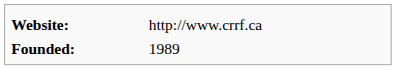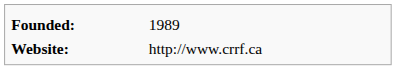rows swapped: Founded: <-> Website:
